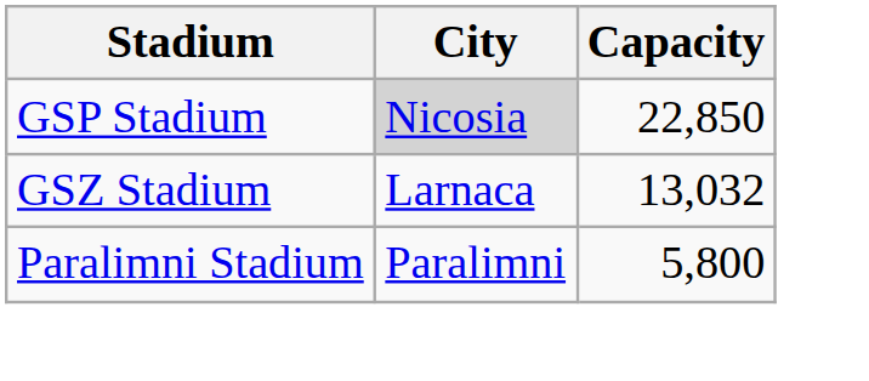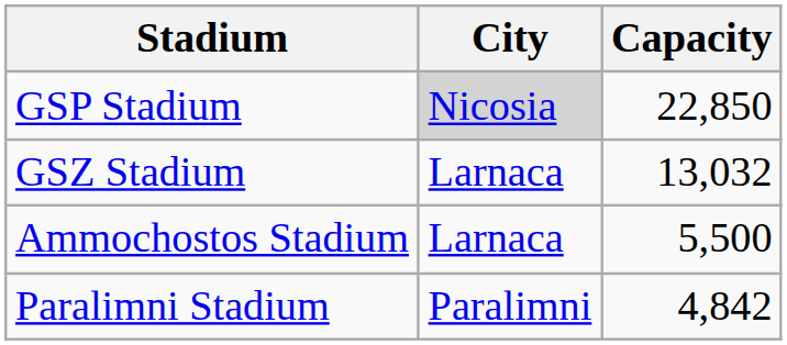+ row: Ammochostos Stadium | Larnaca | 5,500
Paralimni Stadium | Capacity: 5,800 -> 4,842
